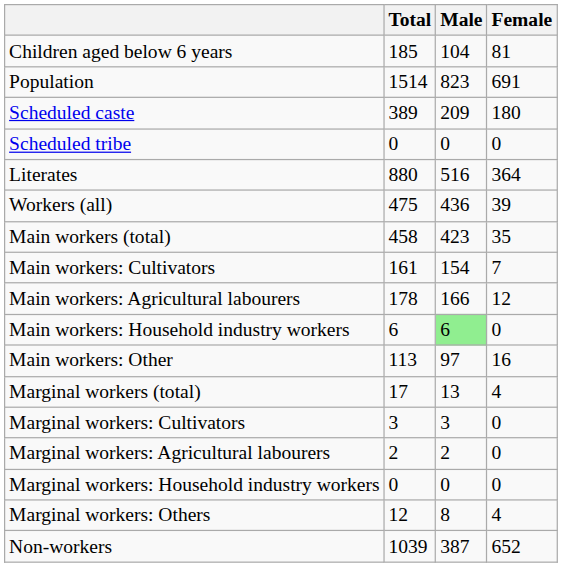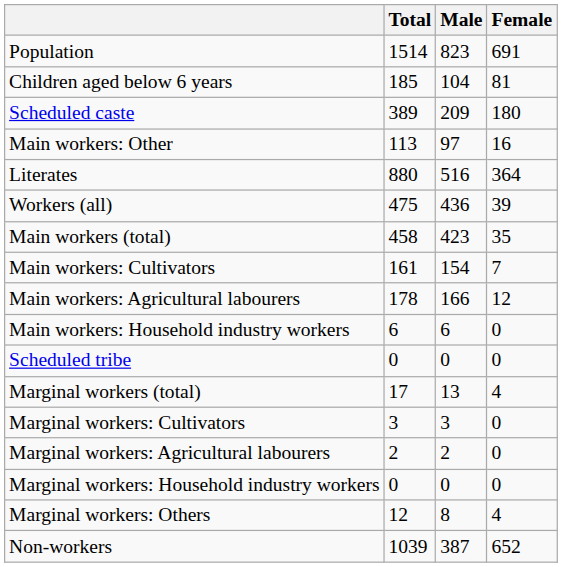rows swapped: Population <-> Children aged below 6 years
rows swapped: Scheduled tribe <-> Main workers: Other
Main workers: Household industry workers | Male: lightgreen background -> no background
